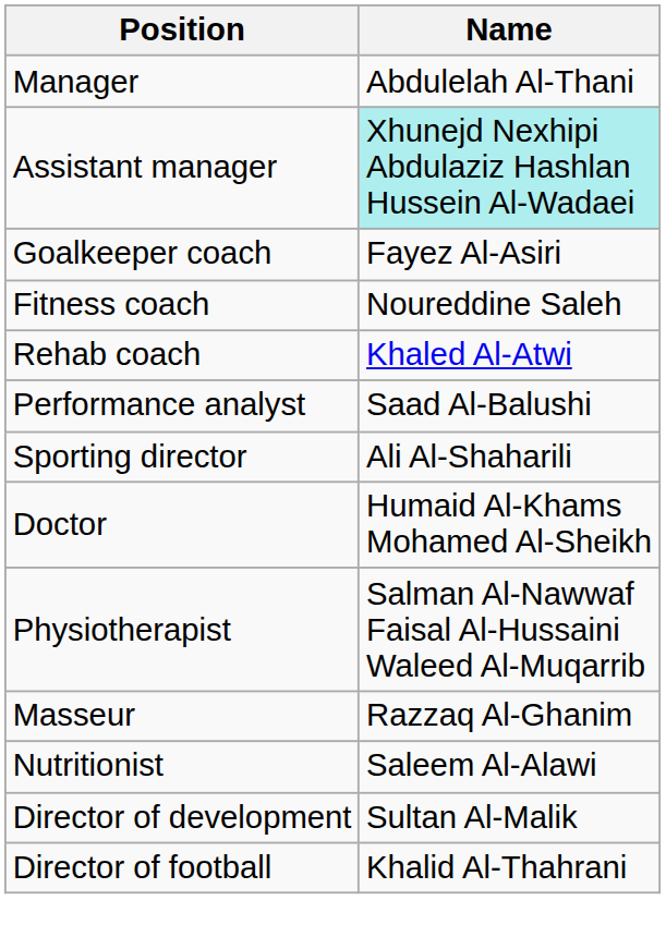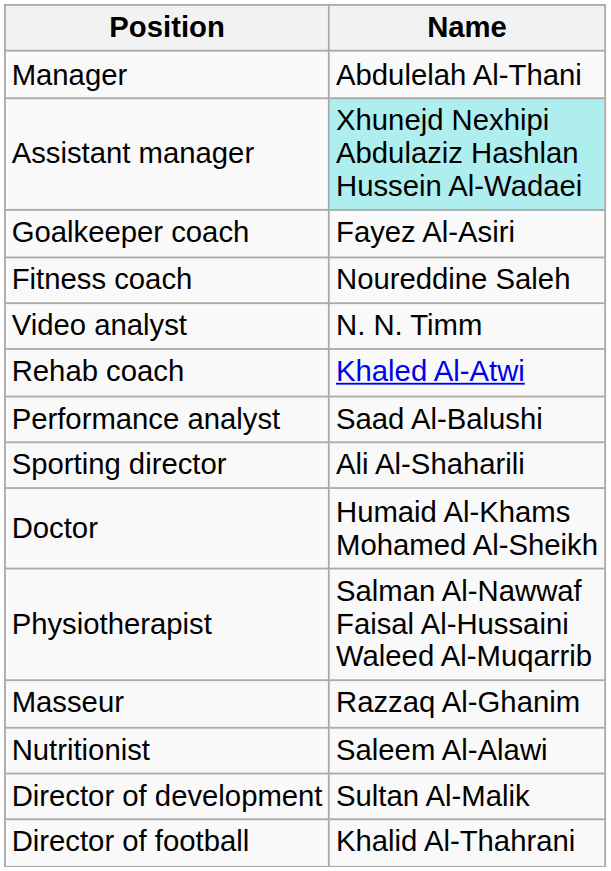+ row: Video analyst | N. N. Timm
